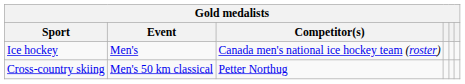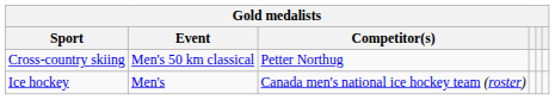rows swapped: Cross-country skiing <-> Ice hockey
